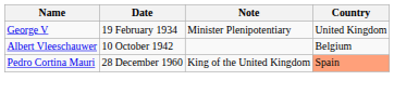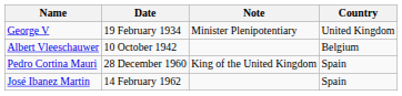Pedro Cortina Mauri | Country: lightsalmon background -> no background
+ row: José Ibanez Martin | 14 February 1962 | Spain
